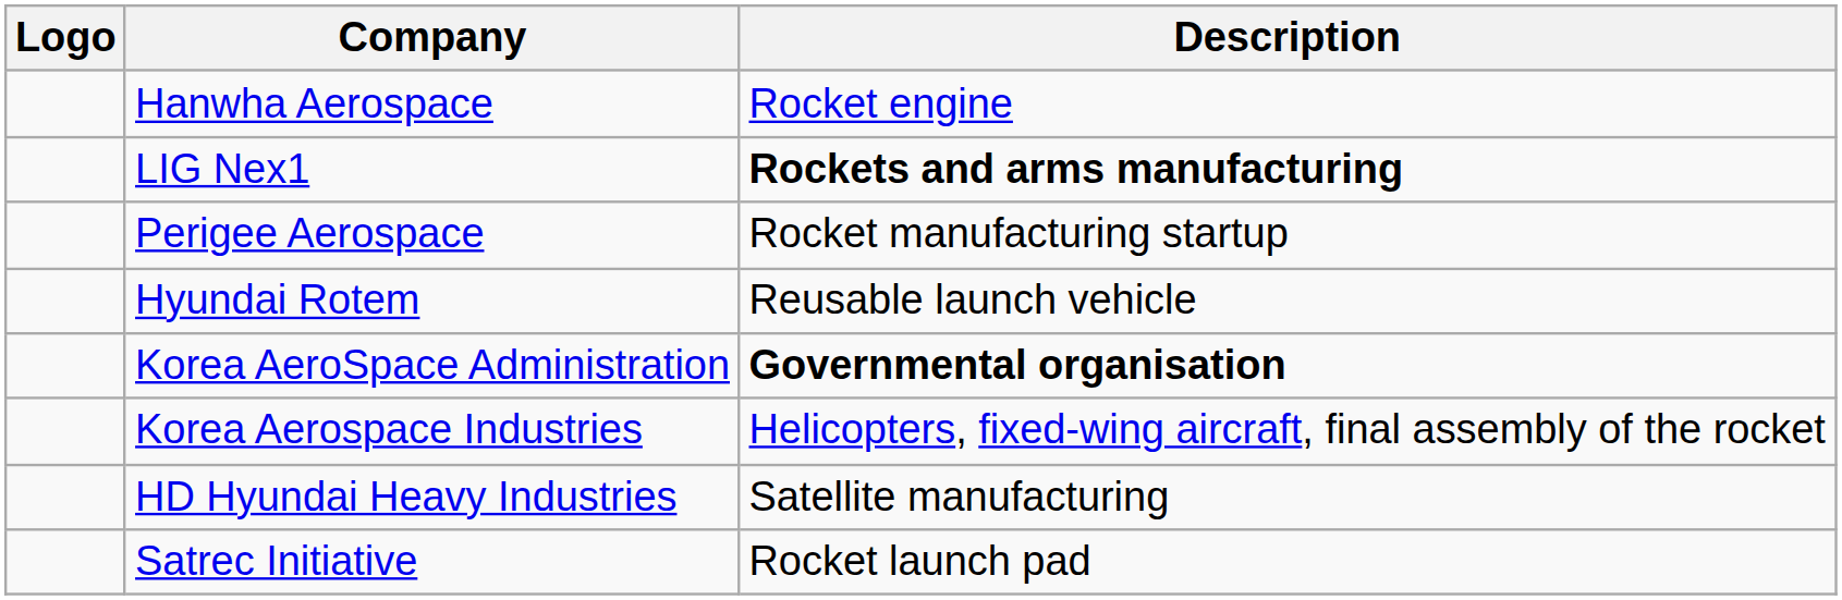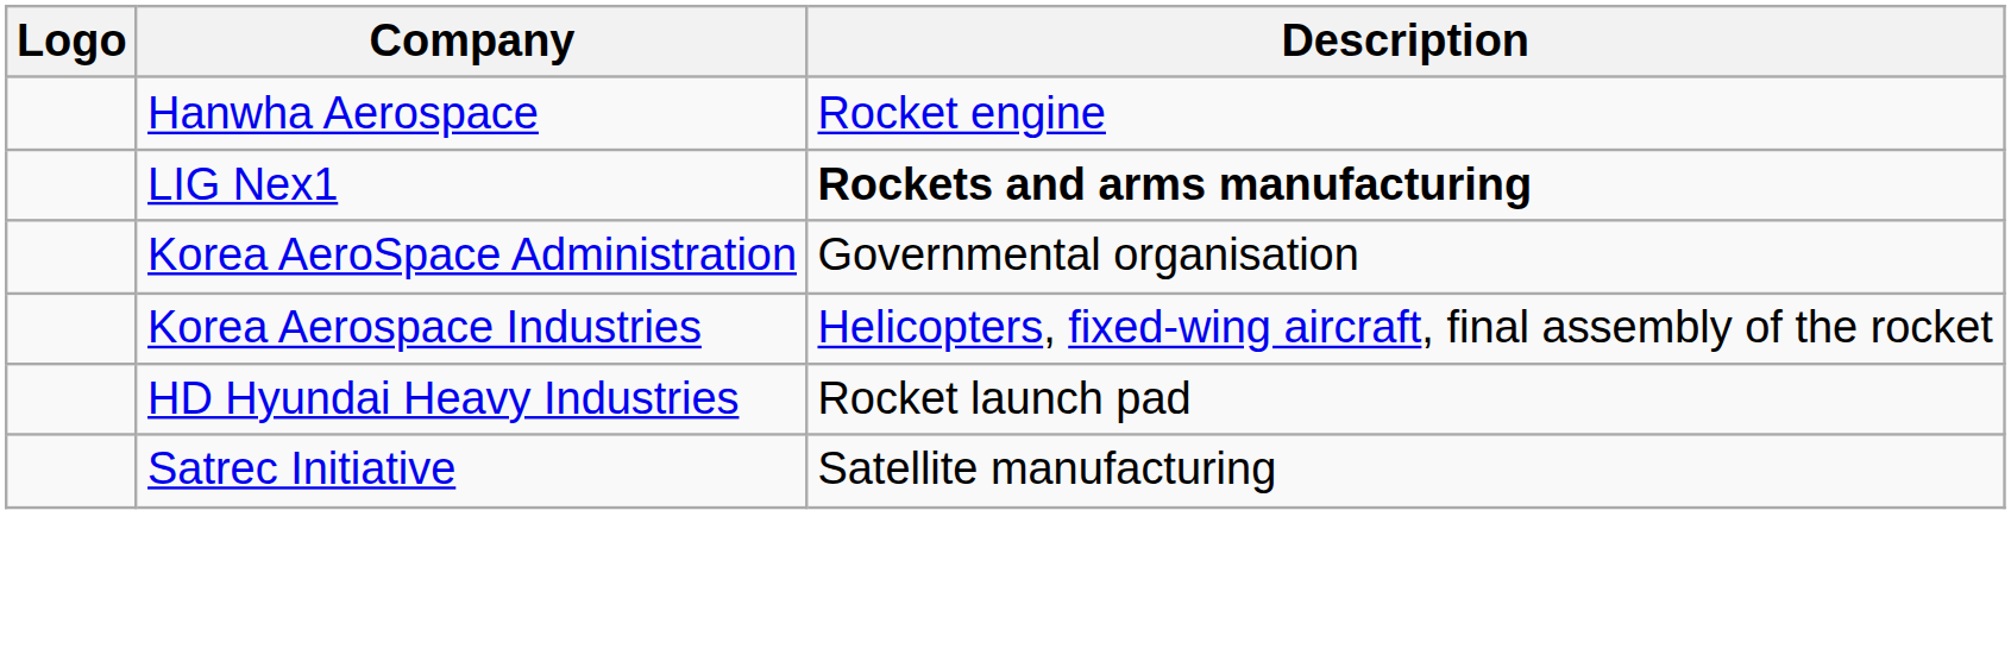- row: Perigee Aerospace | Rocket manufacturing startup
- row: Hyundai Rotem | Reusable launch vehicle
Korea AeroSpace Administration | Description: bold -> normal
HD Hyundai Heavy Industries | Description: Satellite manufacturing -> Rocket launch pad
Satrec Initiative | Description: Rocket launch pad -> Satellite manufacturing
